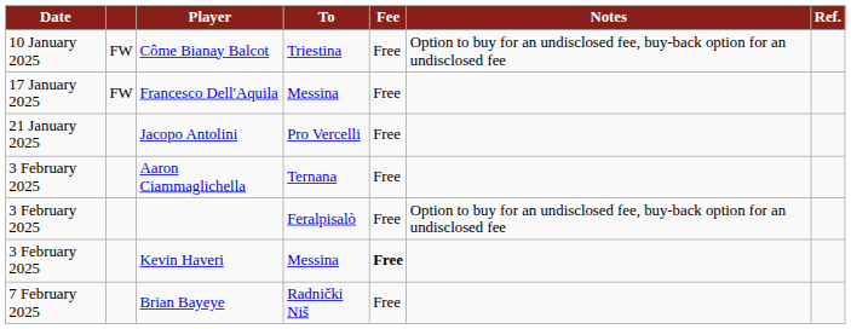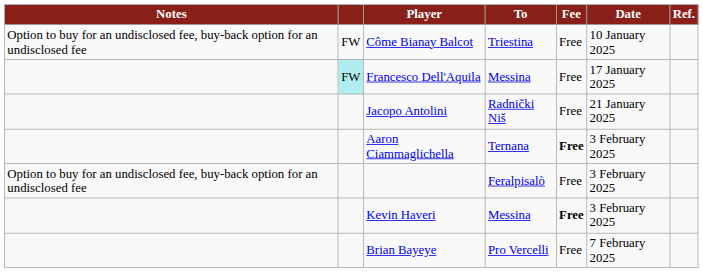columns swapped: Date <-> Notes
Francesco Dell'Aquila | column 2: no background -> paleturquoise background
Jacopo Antolini | To: Pro Vercelli -> Radnički Niš
Aaron Ciammaglichella | Fee: normal -> bold
Brian Bayeye | To: Radnički Niš -> Pro Vercelli
